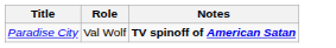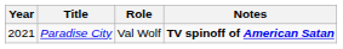+ column: Year | 2021
